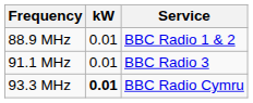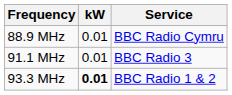88.9 MHz | Service: BBC Radio 1 & 2 -> BBC Radio Cymru
93.3 MHz | Service: BBC Radio Cymru -> BBC Radio 1 & 2
